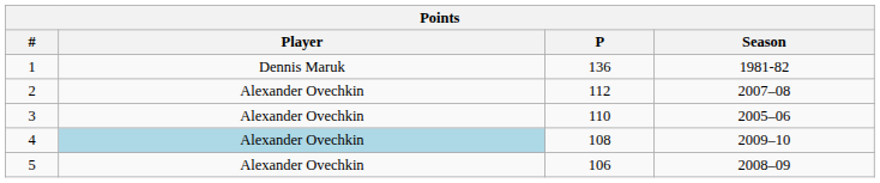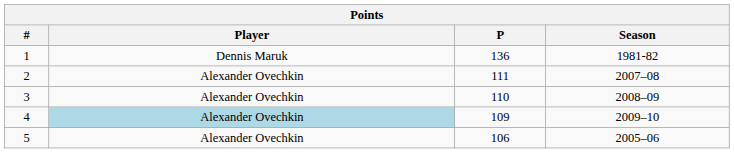2 | P: 112 -> 111
3 | Season: 2005–06 -> 2008–09
4 | P: 108 -> 109
5 | Season: 2008–09 -> 2005–06
